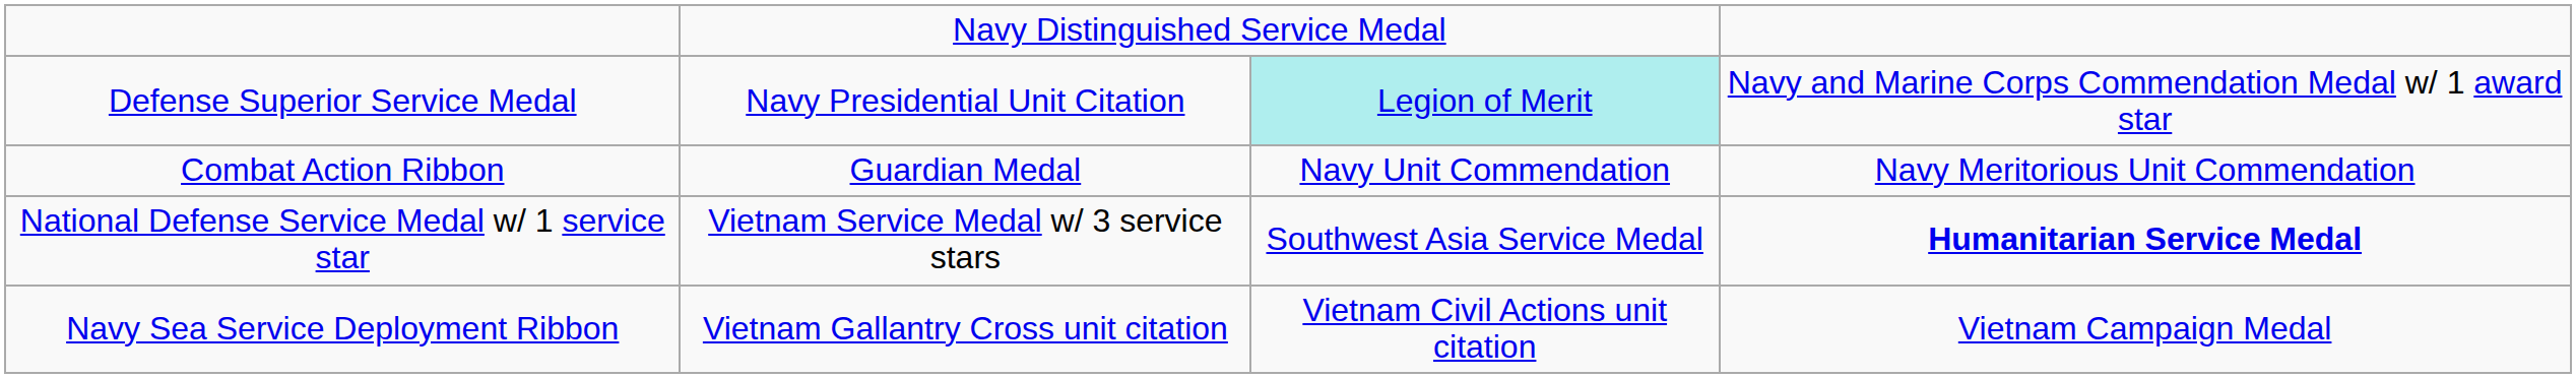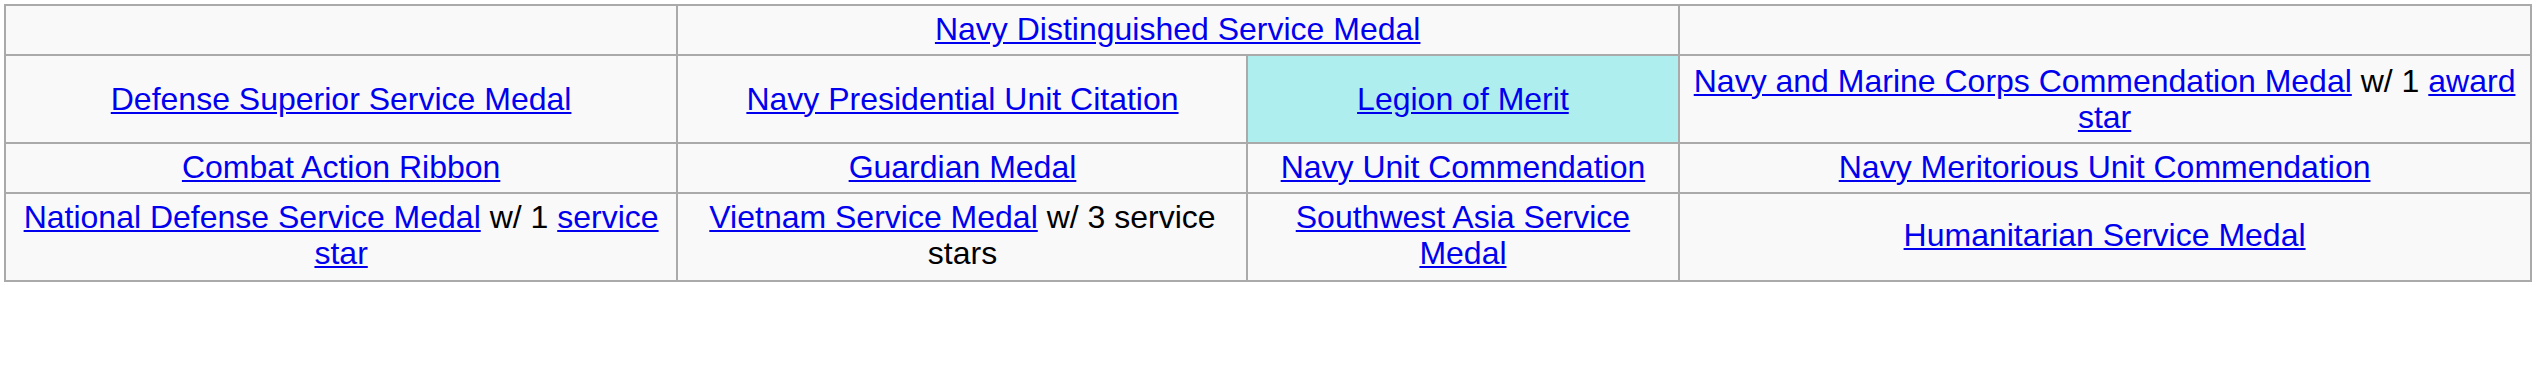National Defense Service Medal w/ 1 service star | column 4: bold -> normal
- row: Navy Sea Service Deployment Ribbon | Vietnam Gallantry Cross unit citation | Vietnam Civil Actions unit citation | Vietnam Campaign Medal
